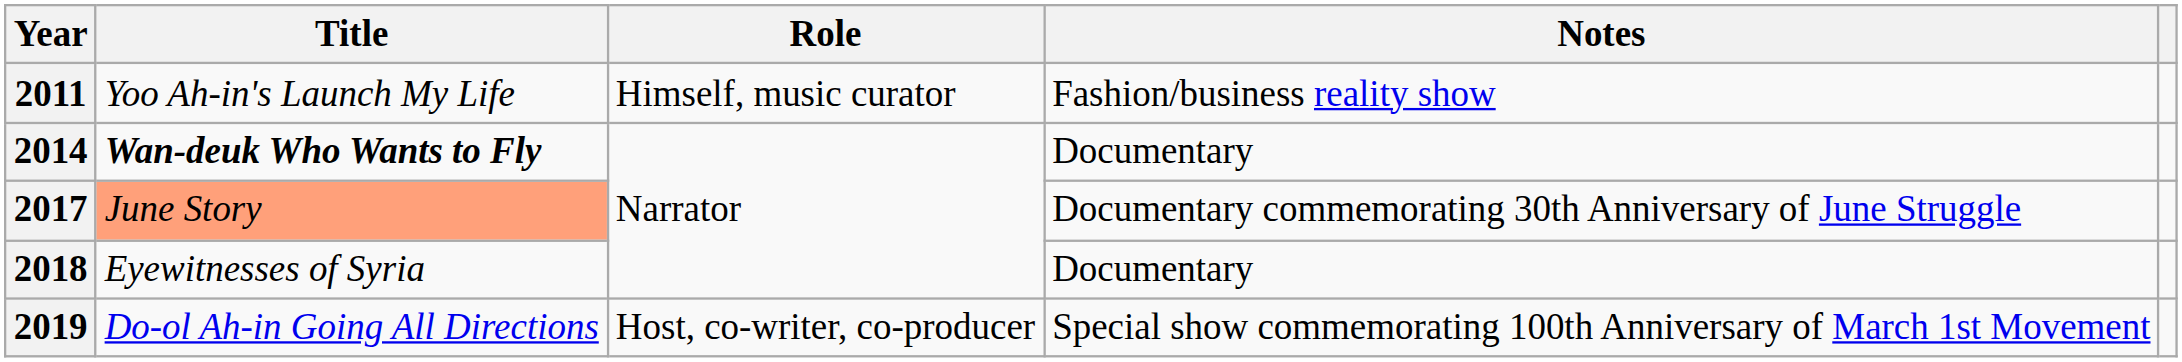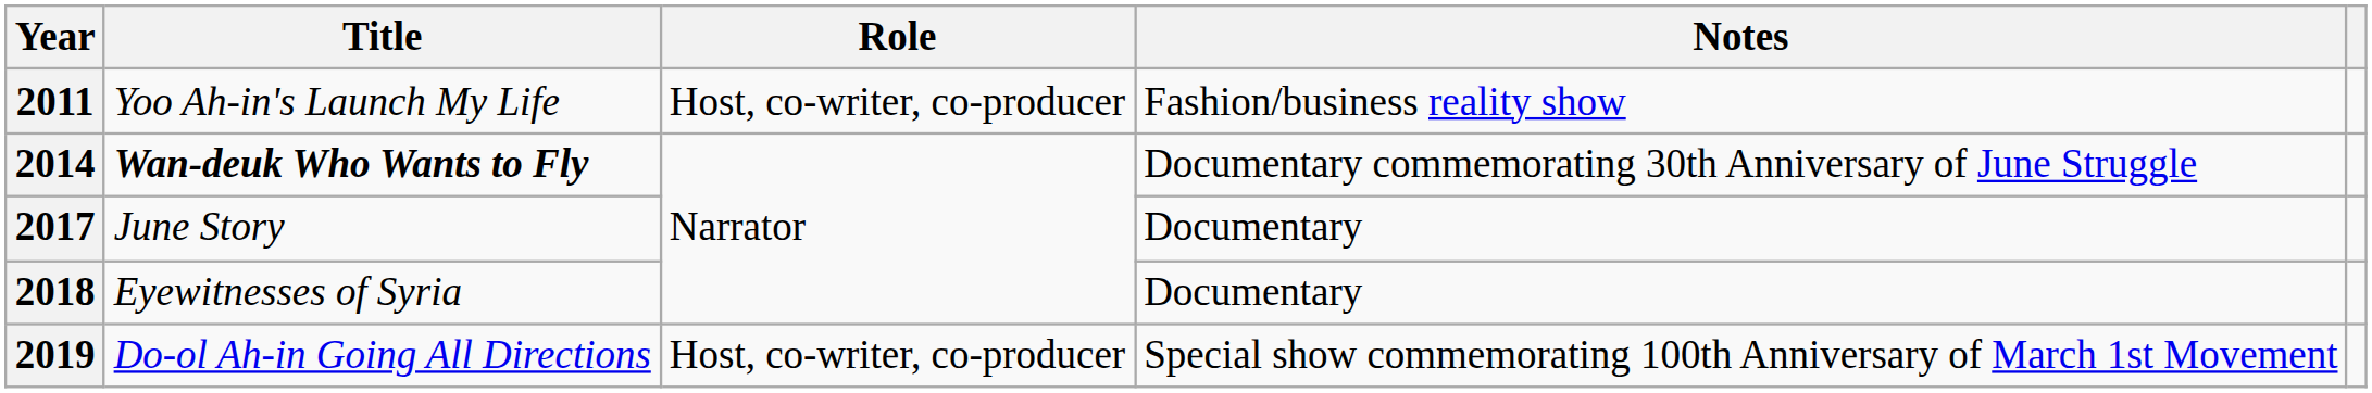2011 | Role: Himself, music curator -> Host, co-writer, co-producer
2014 | Notes: Documentary -> Documentary commemorating 30th Anniversary of June Struggle
2017 | Title: lightsalmon background -> no background
2017 | Notes: Documentary commemorating 30th Anniversary of June Struggle -> Documentary
